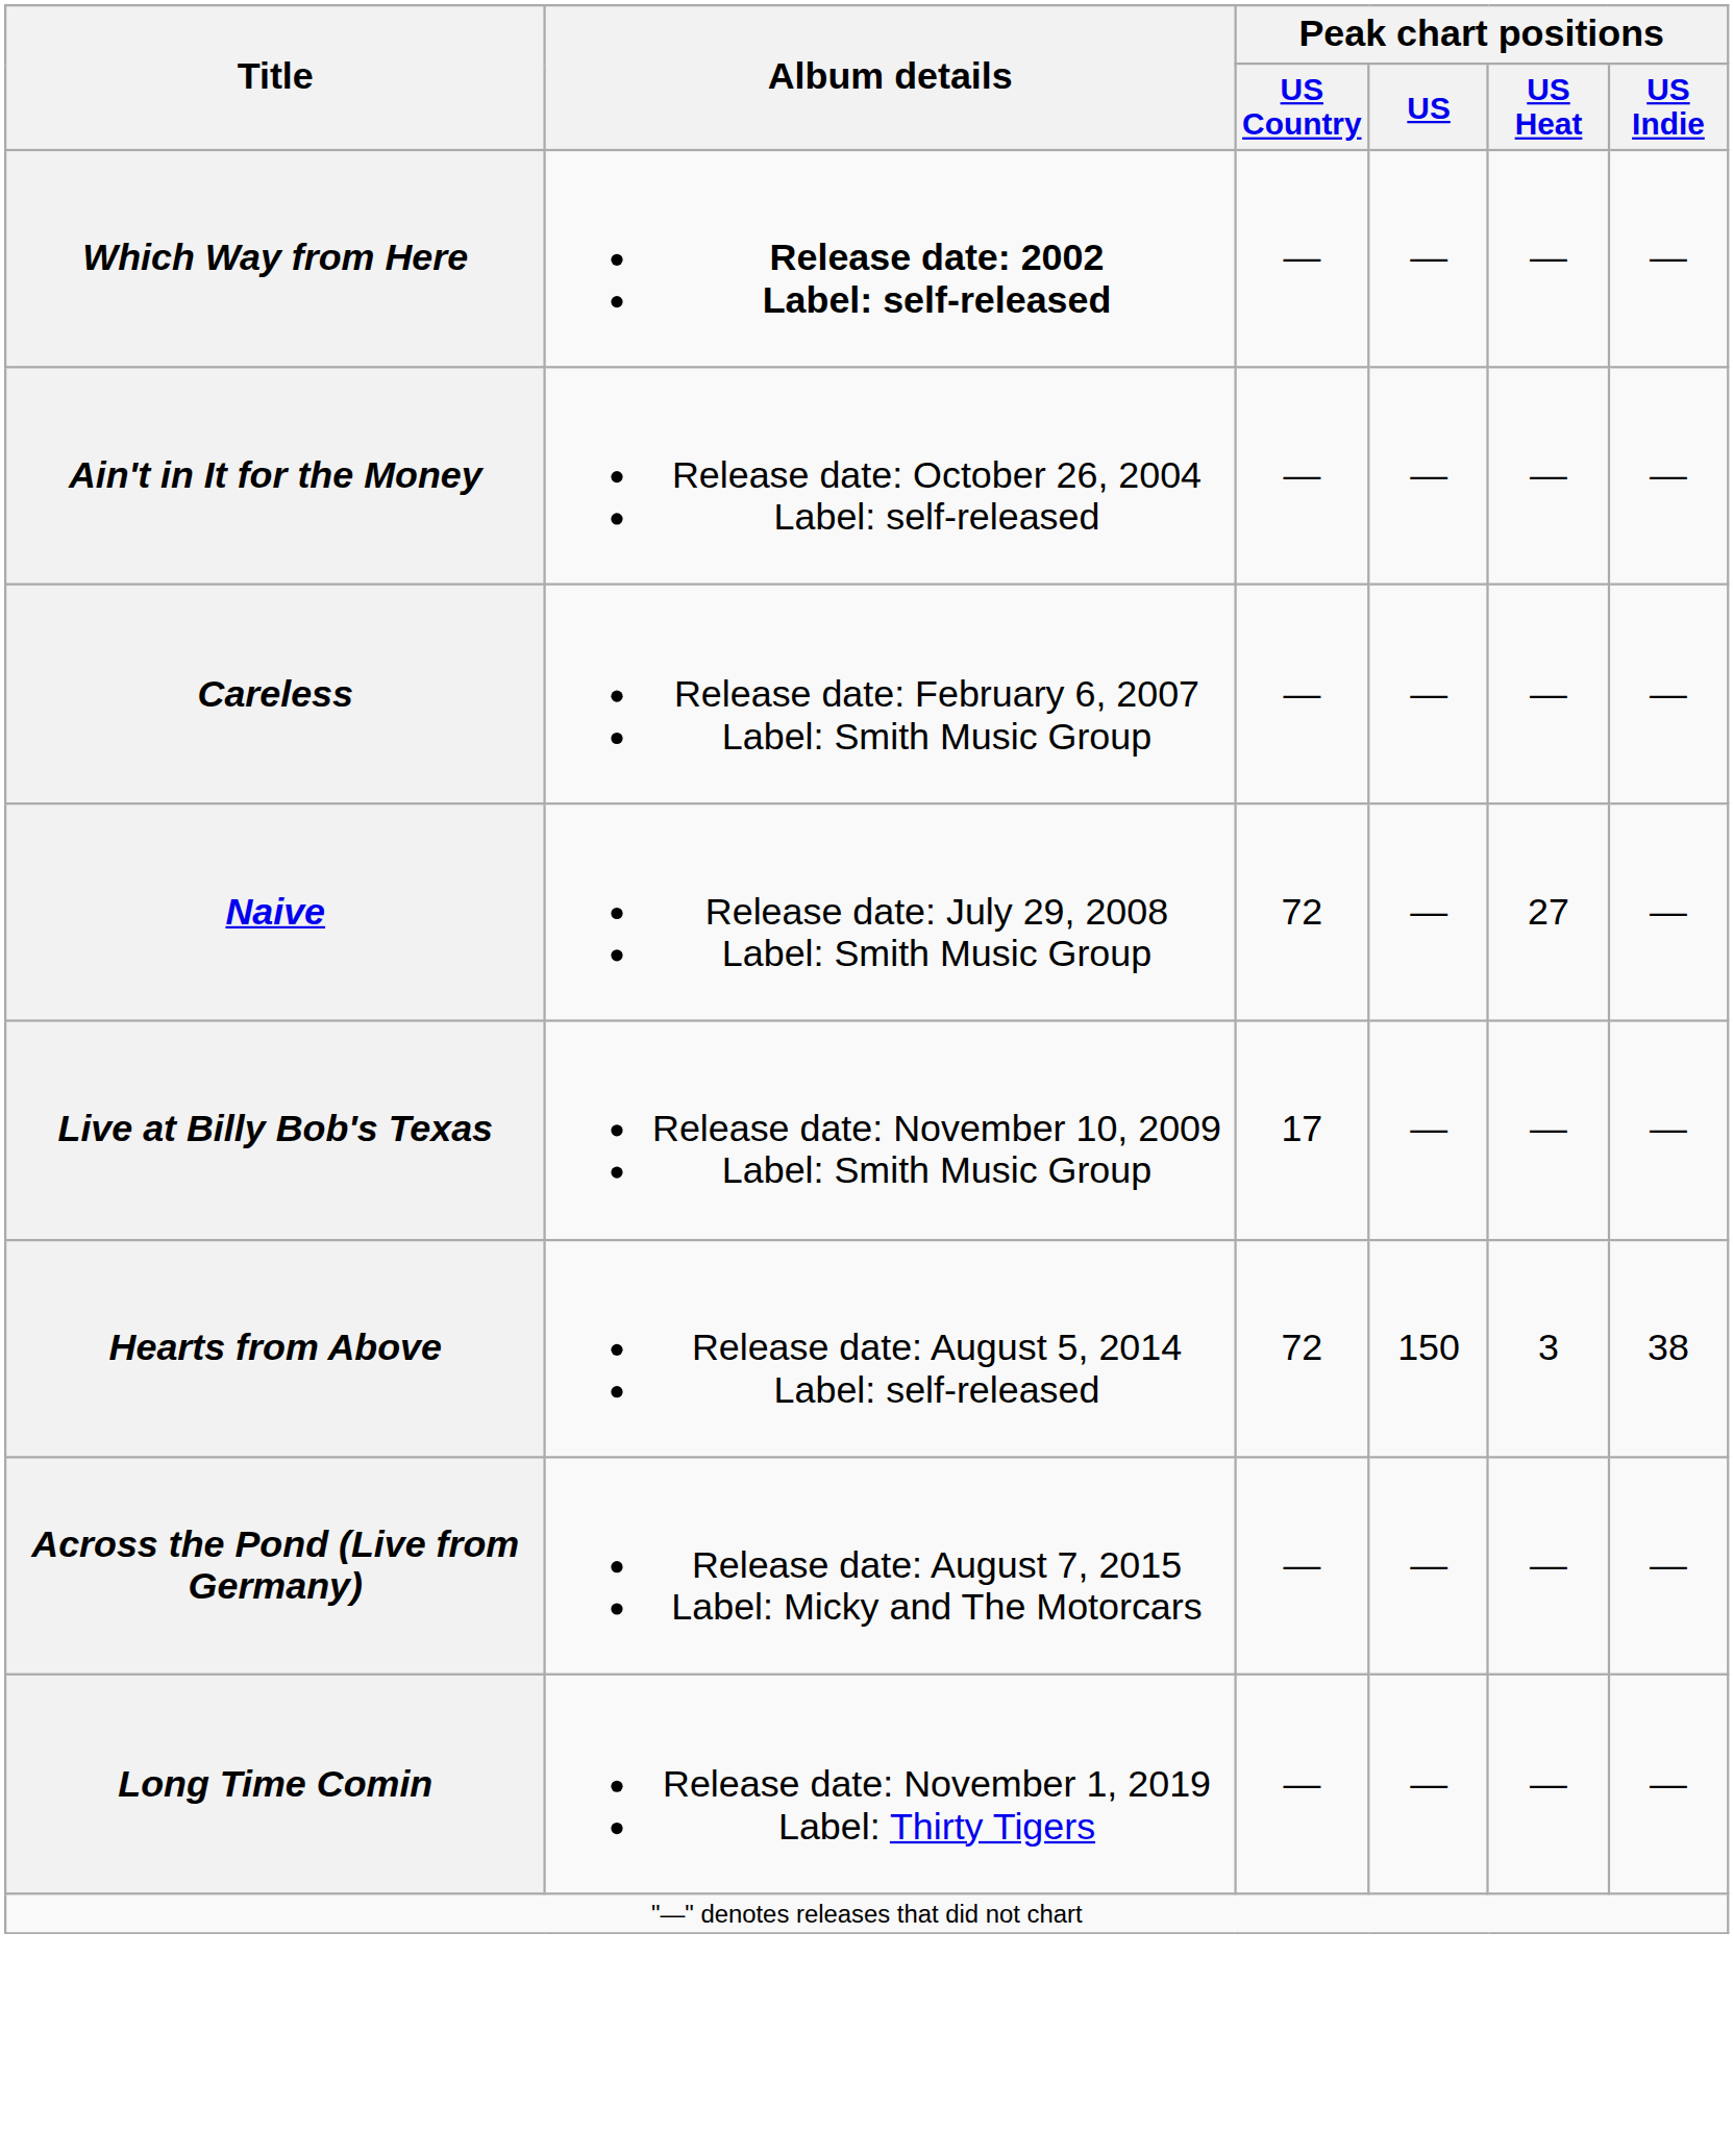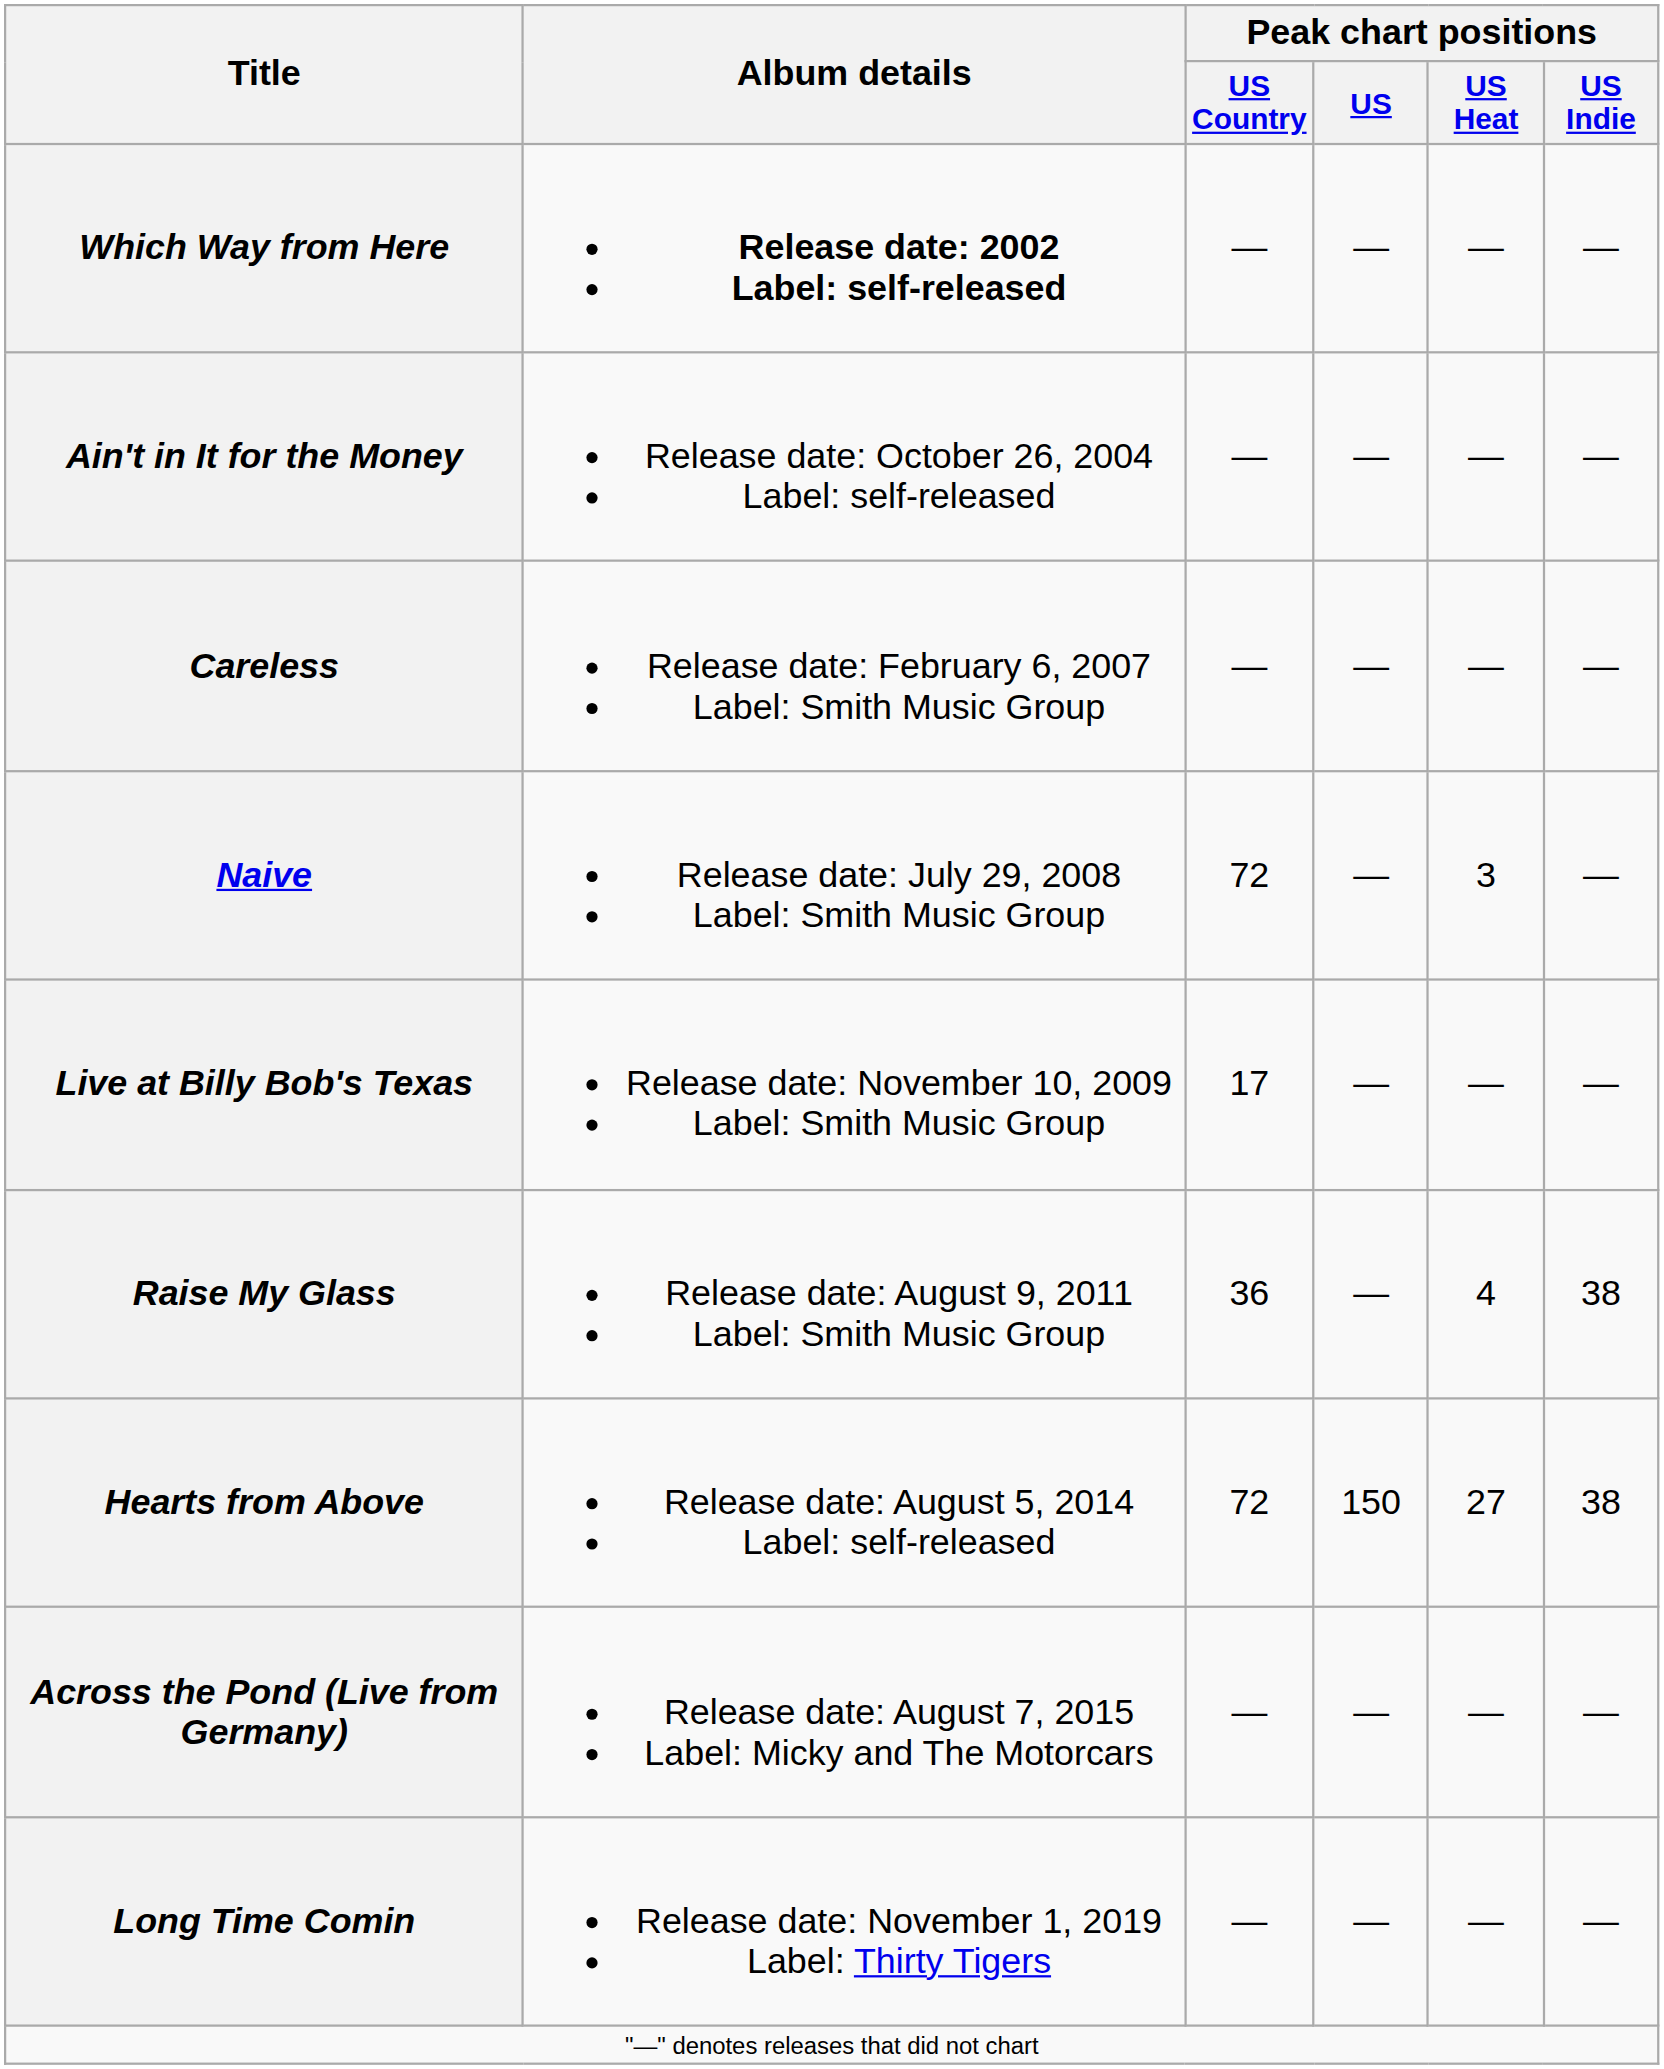Naive | Peak chart positions / US Heat: 27 -> 3
+ row: Raise My Glass | Release date: August 9, 2011 Label: Smith Music Group | 36 | — | 4 | 38
Hearts from Above | Peak chart positions / US Heat: 3 -> 27
